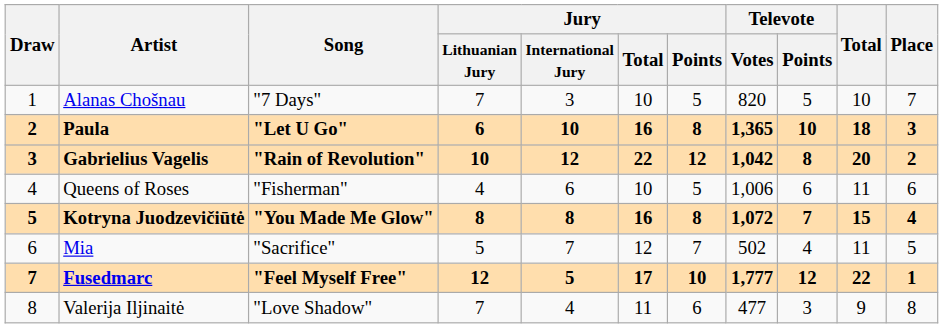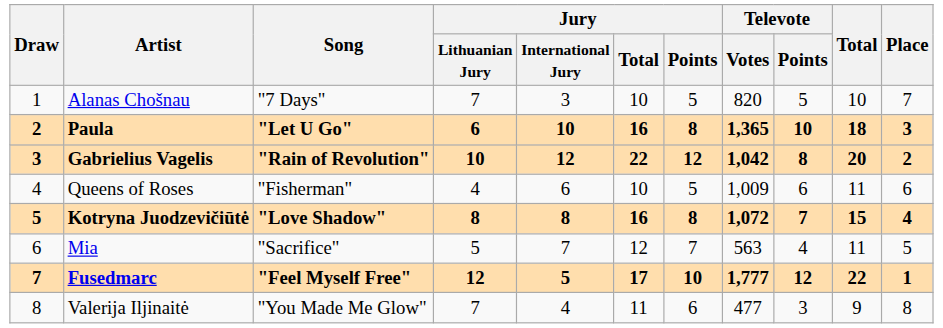Queens of Roses | Televote / Votes: 1,006 -> 1,009
Kotryna Juodzevičiūtė | Song: "You Made Me Glow" -> "Love Shadow"
Mia | Televote / Votes: 502 -> 563
Valerija Iljinaitė | Song: "Love Shadow" -> "You Made Me Glow"
